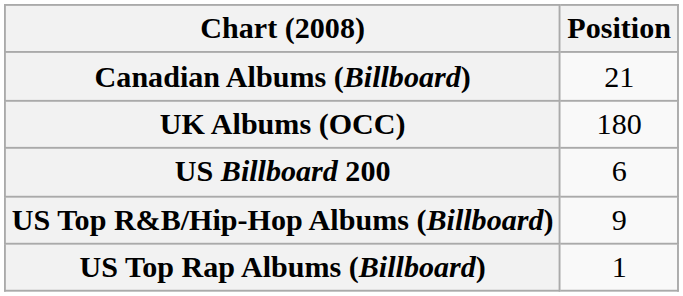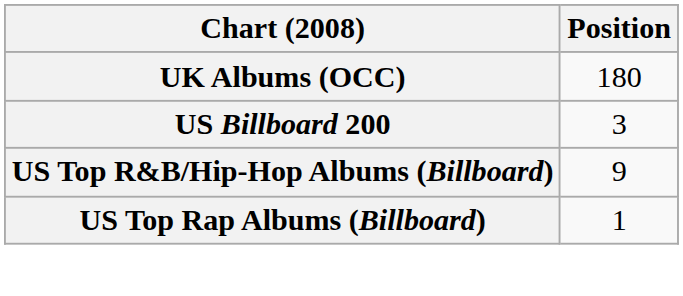- row: Canadian Albums (Billboard) | 21
US Billboard 200 | Position: 6 -> 3
